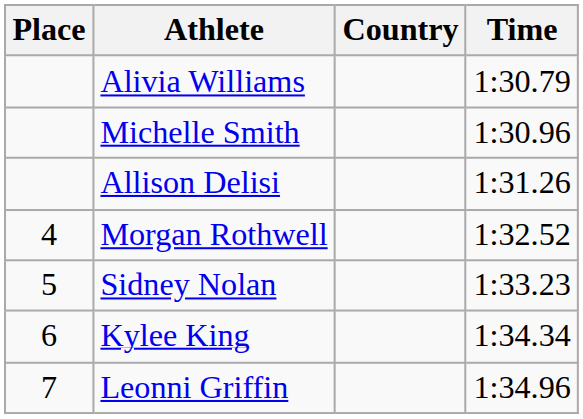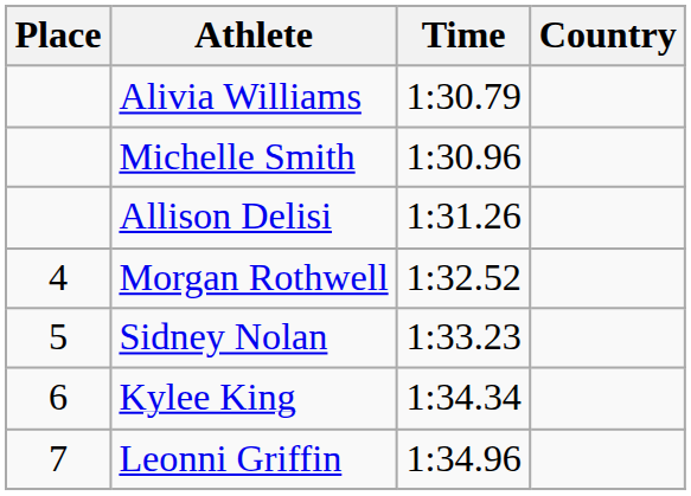columns swapped: Country <-> Time
